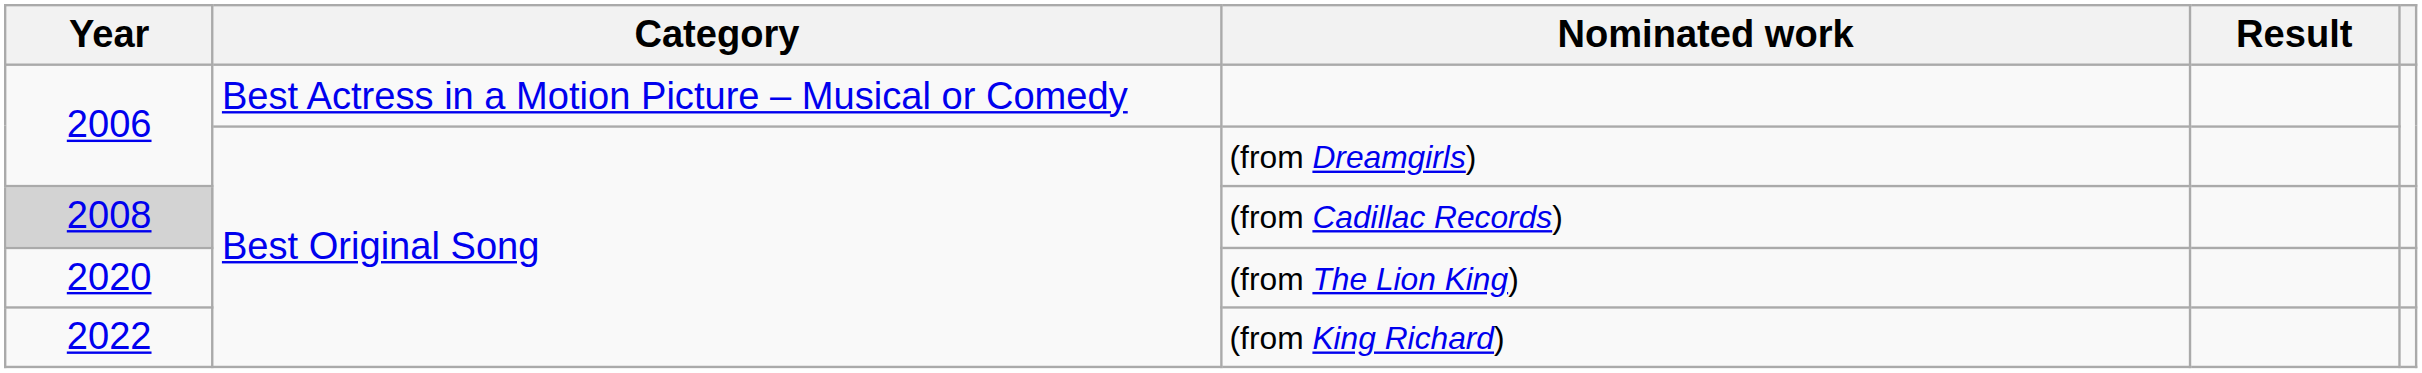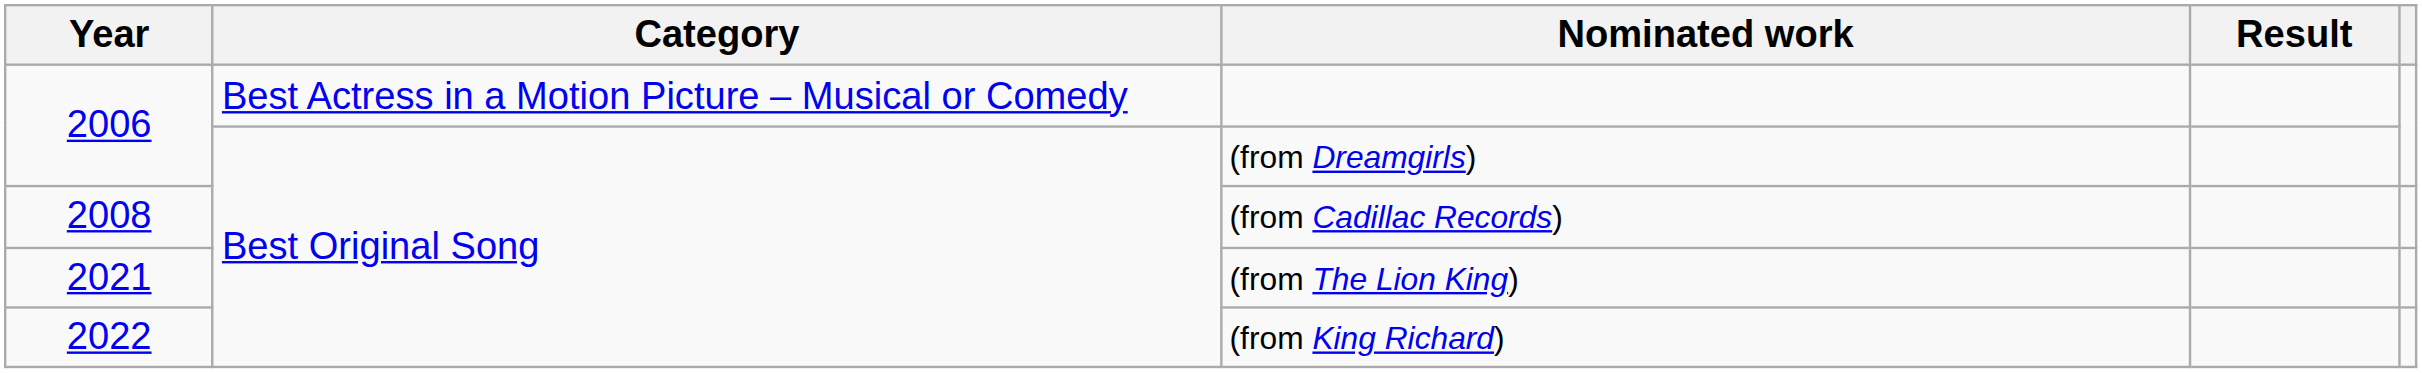(from Cadillac Records) | Year: lightgrey background -> no background
(from The Lion King) | Year: 2020 -> 2021
